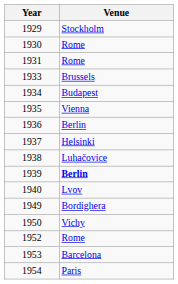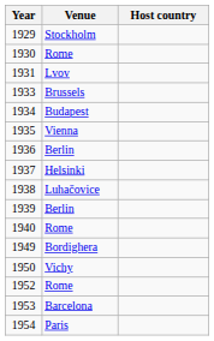+ column: Host country
1931 | Venue: Rome -> Lvov
1939 | Venue: bold -> normal
1940 | Venue: Lvov -> Rome
